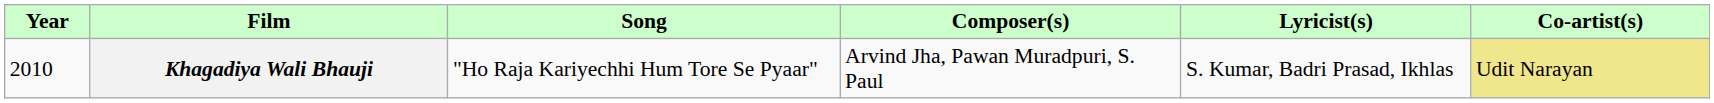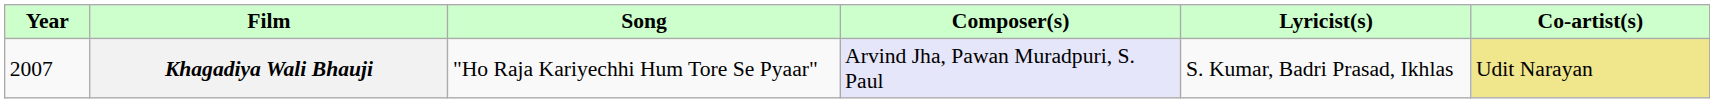Khagadiya Wali Bhauji | Year: 2010 -> 2007
Khagadiya Wali Bhauji | Composer(s): no background -> lavender background
